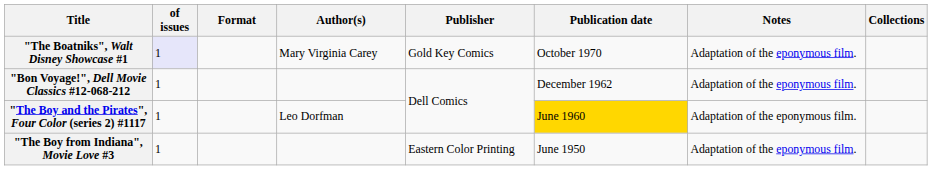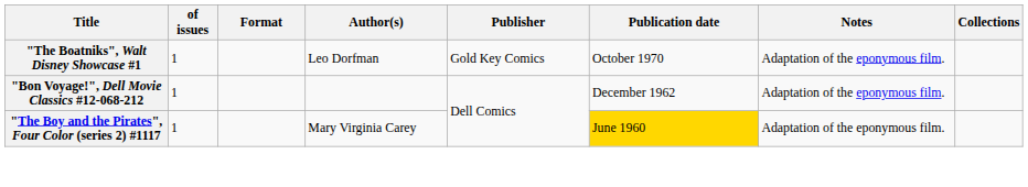"The Boatniks", Walt Disney Showcase #1 | of issues: lavender background -> no background
"The Boatniks", Walt Disney Showcase #1 | Author(s): Mary Virginia Carey -> Leo Dorfman
"The Boy and the Pirates", Four Color (series 2) #1117 | Author(s): Leo Dorfman -> Mary Virginia Carey
- row: "The Boy from Indiana", Movie Love #3 | 1 | Eastern Color Printing | June 1950 | Adaptation of the eponymous film.
